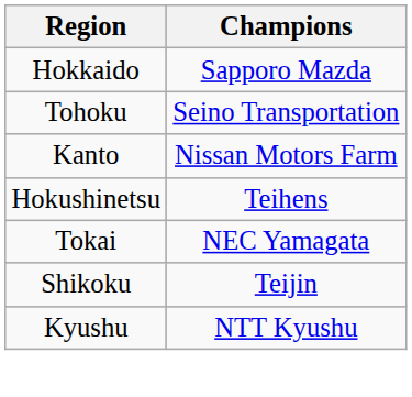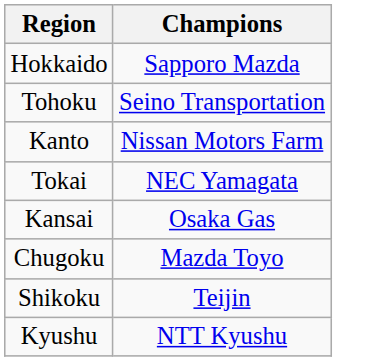- row: Hokushinetsu | Teihens
+ row: Kansai | Osaka Gas
+ row: Chugoku | Mazda Toyo
